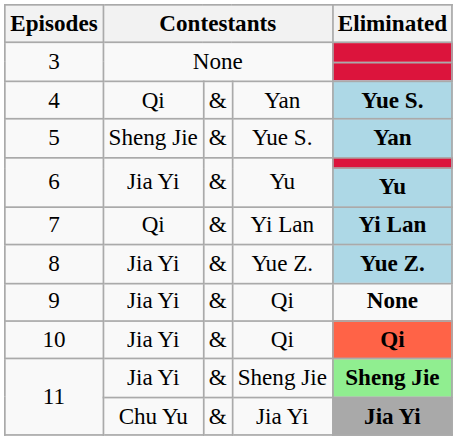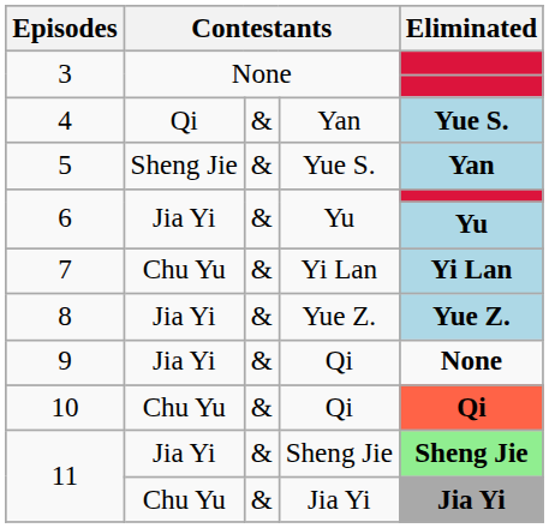7 | column 2: Qi -> Chu Yu
10 | column 2: Jia Yi -> Chu Yu
